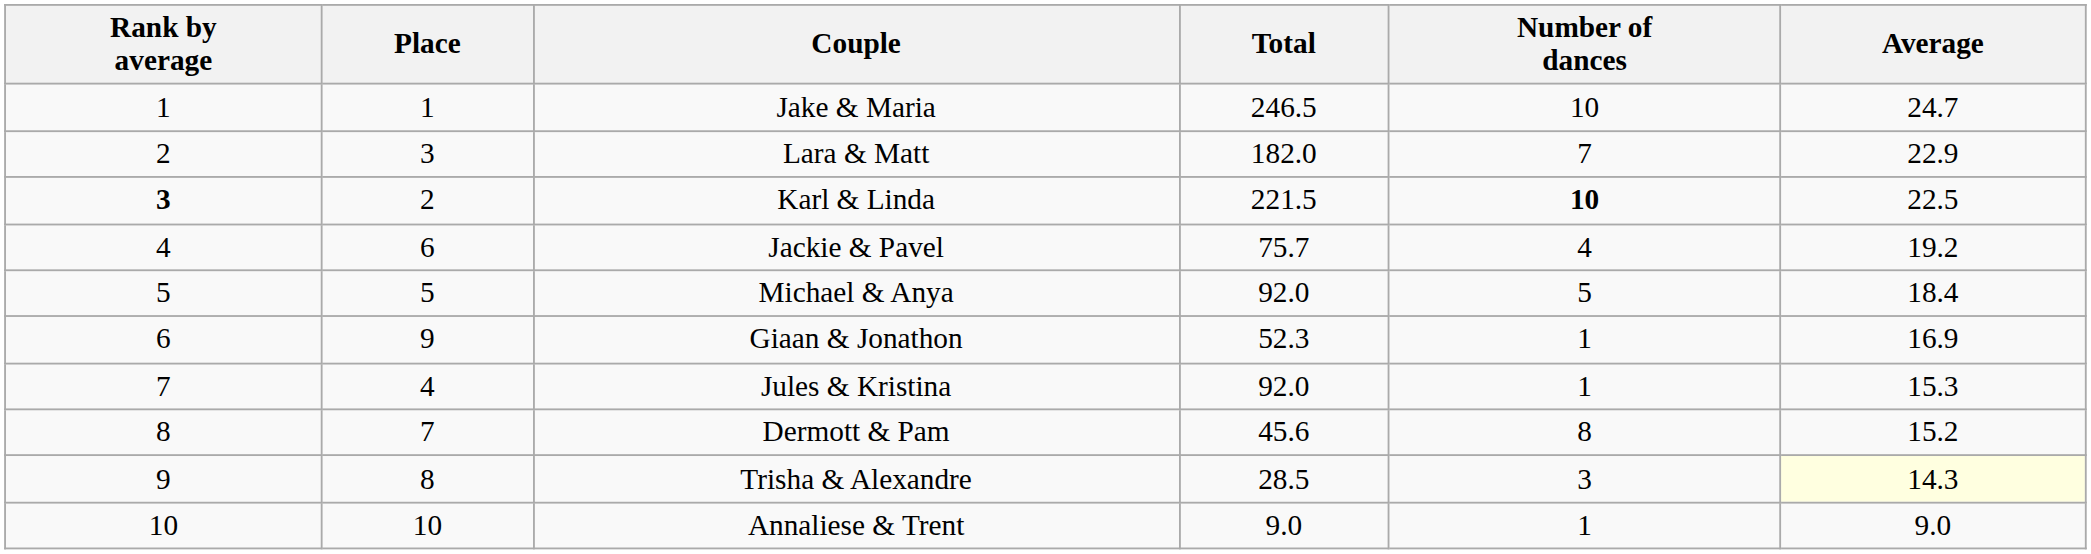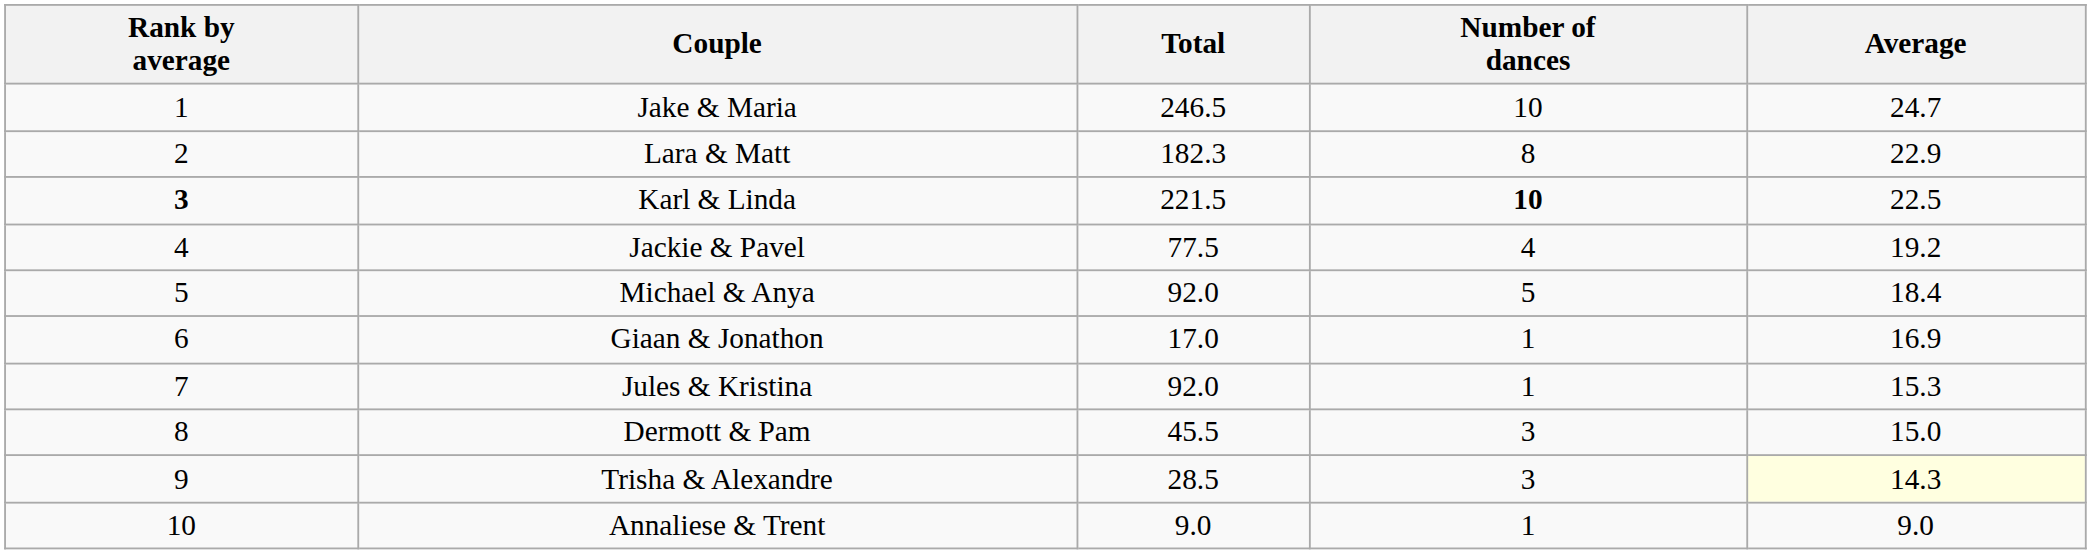- column: Place | 1 | 3 | 2 | 6 | 5 | 9 | 4 | 7 | 8 | 10
Lara & Matt | Total: 182.0 -> 182.3
Lara & Matt | Number of dances: 7 -> 8
Jackie & Pavel | Total: 75.7 -> 77.5
Giaan & Jonathon | Total: 52.3 -> 17.0
Dermott & Pam | Total: 45.6 -> 45.5
Dermott & Pam | Number of dances: 8 -> 3
Dermott & Pam | Average: 15.2 -> 15.0
